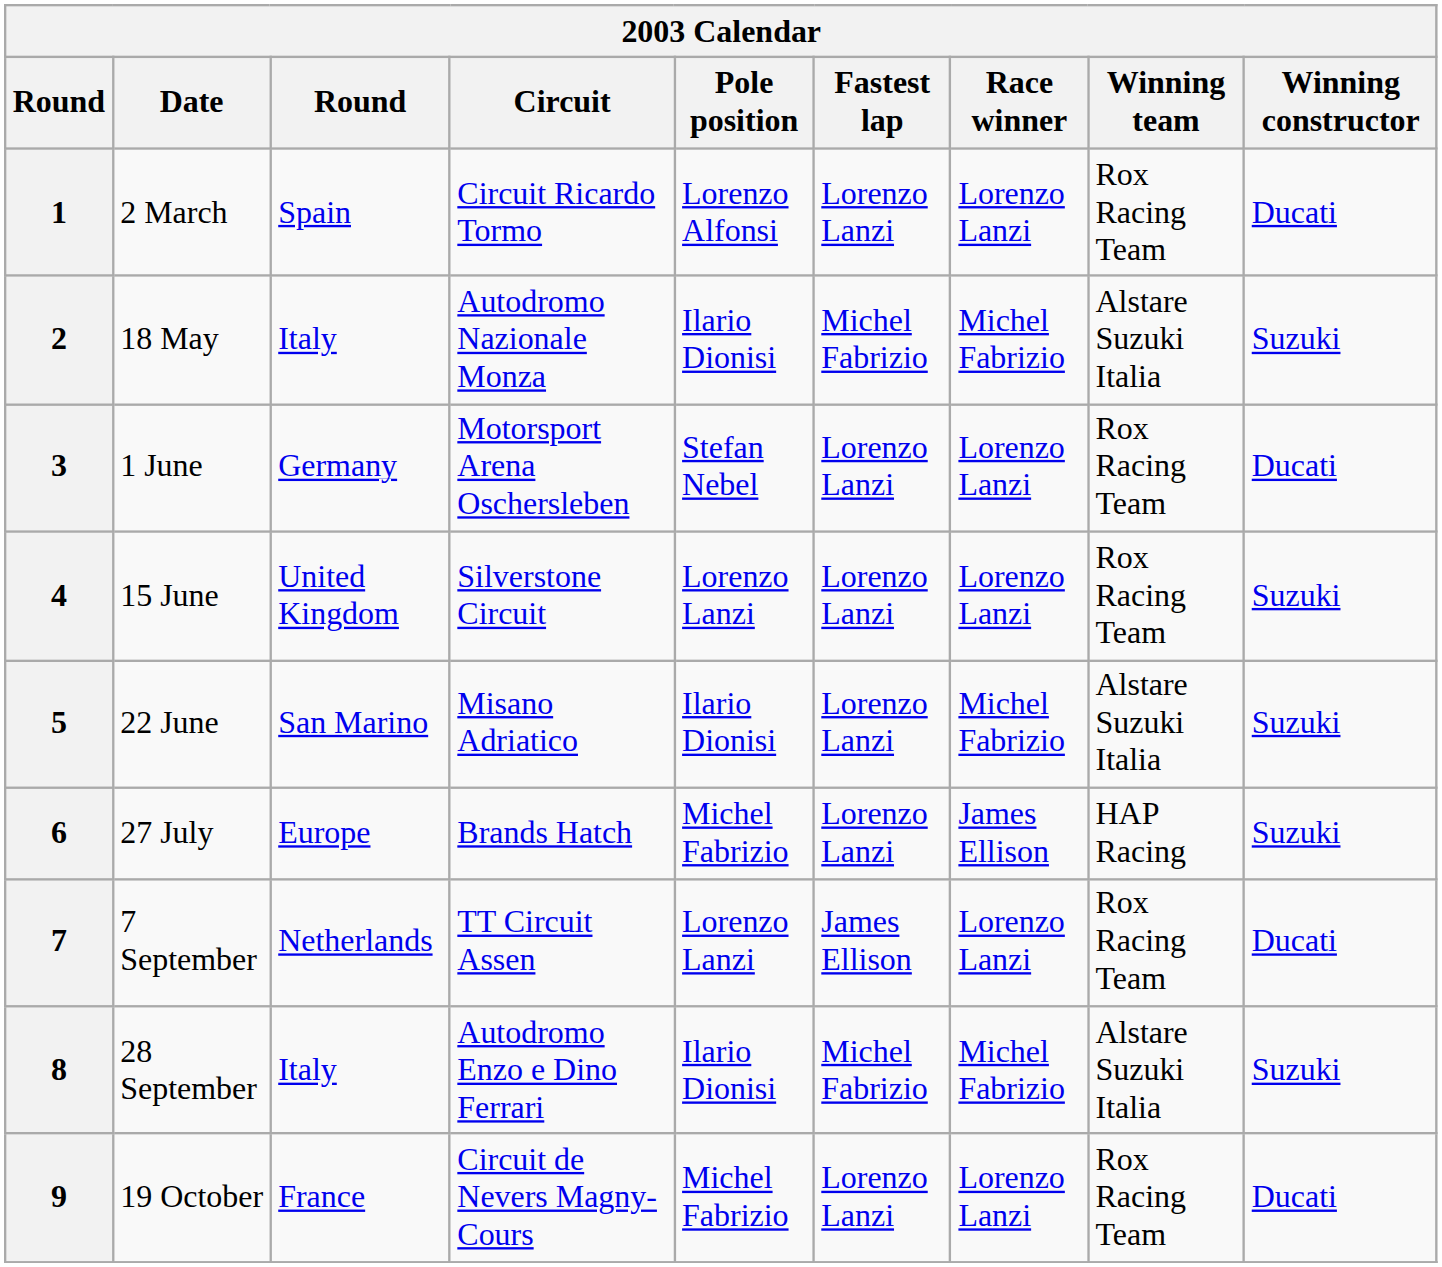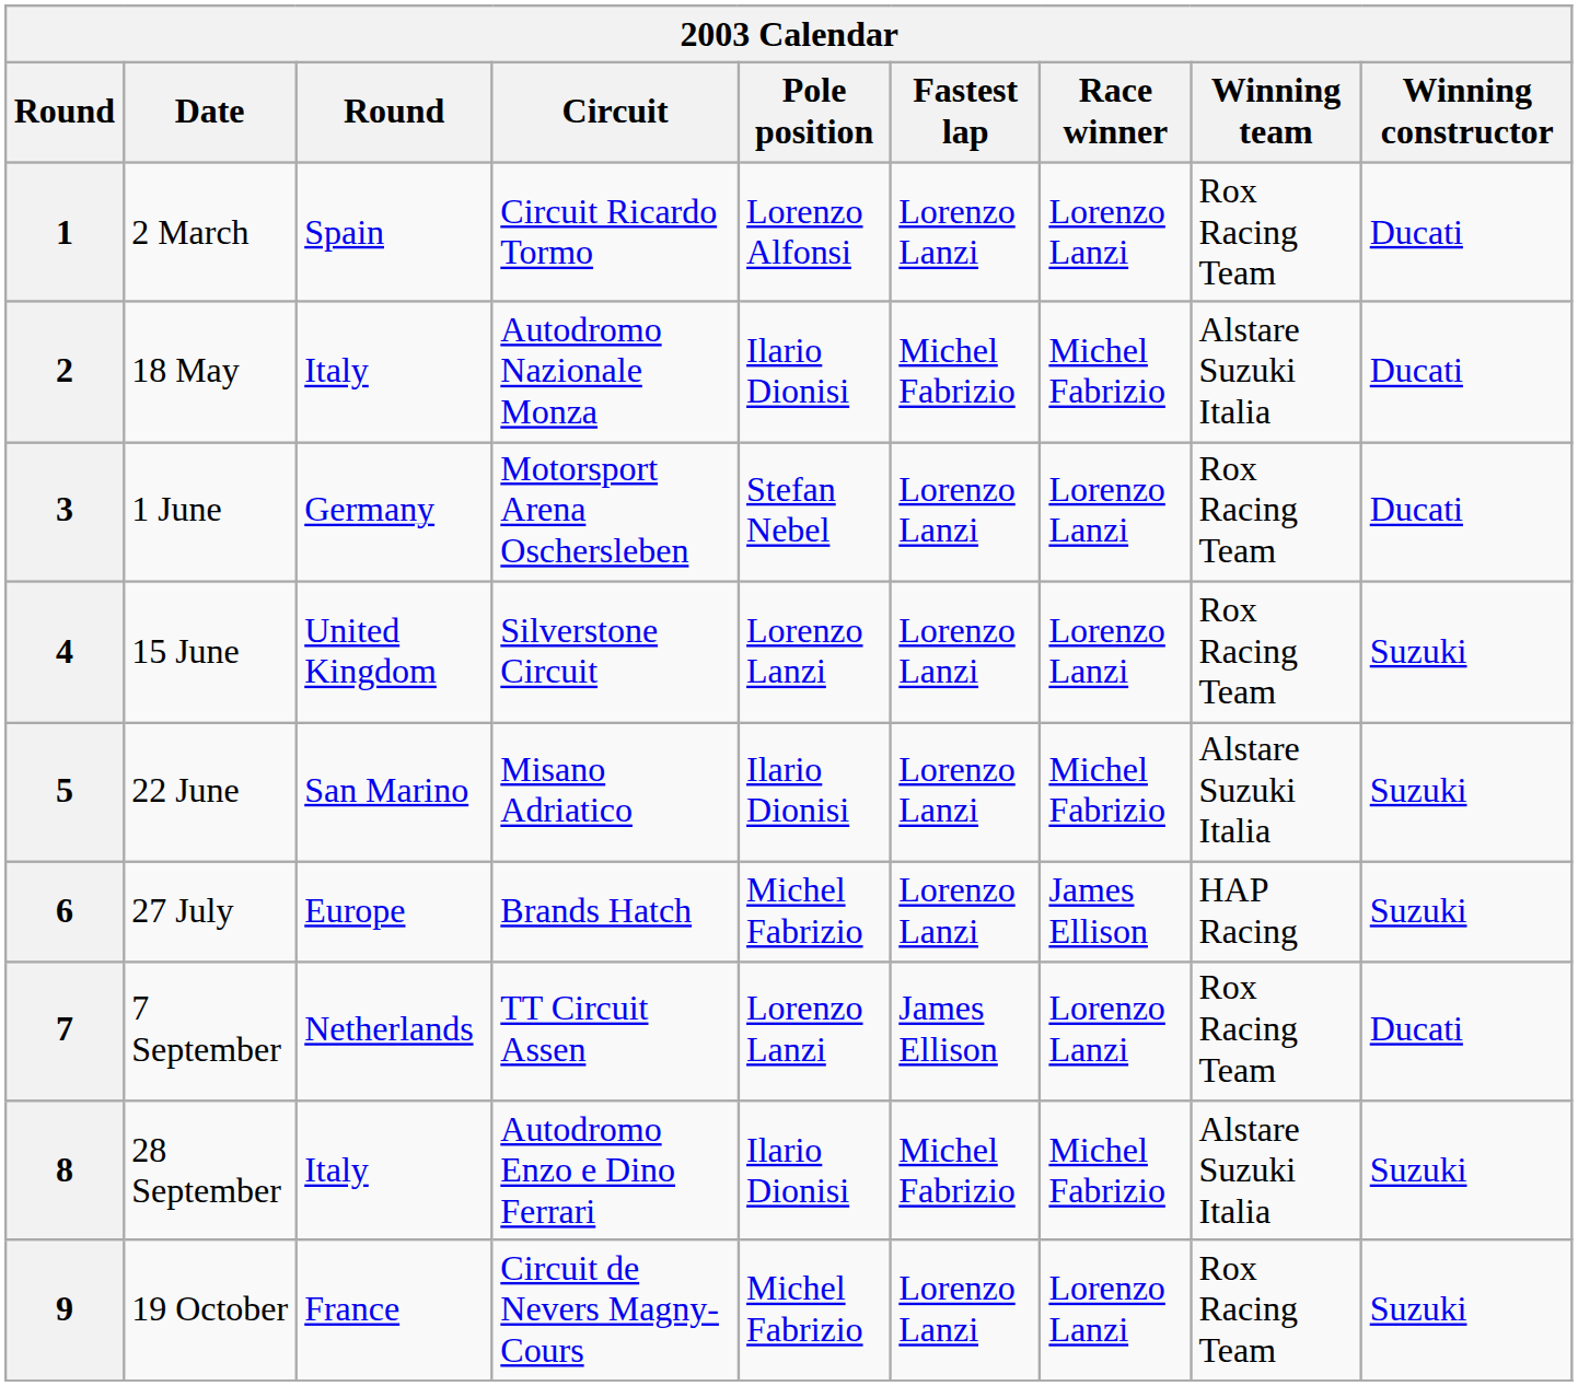2 | Winning constructor: Suzuki -> Ducati
9 | Winning constructor: Ducati -> Suzuki
